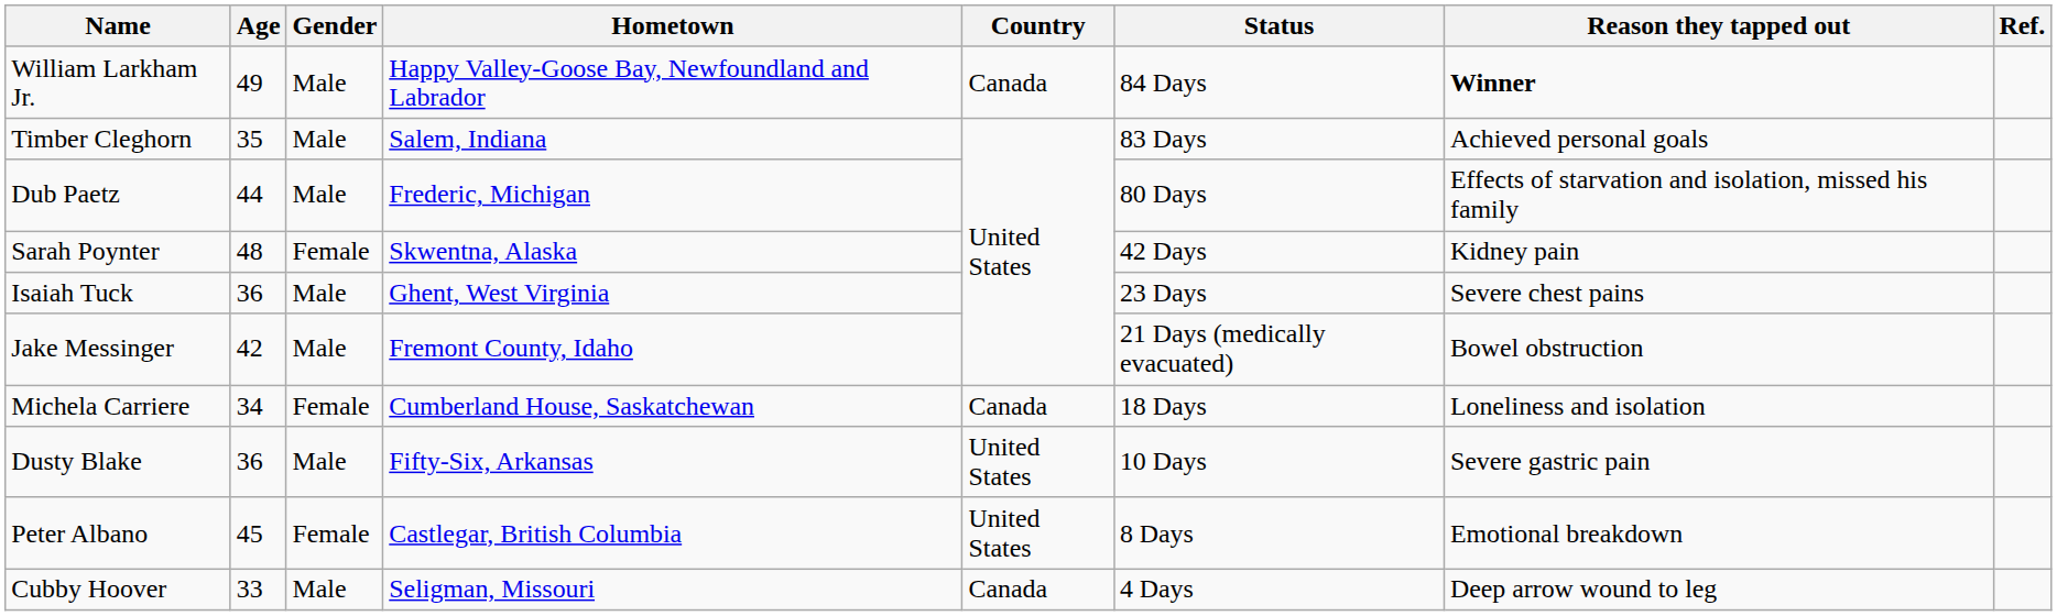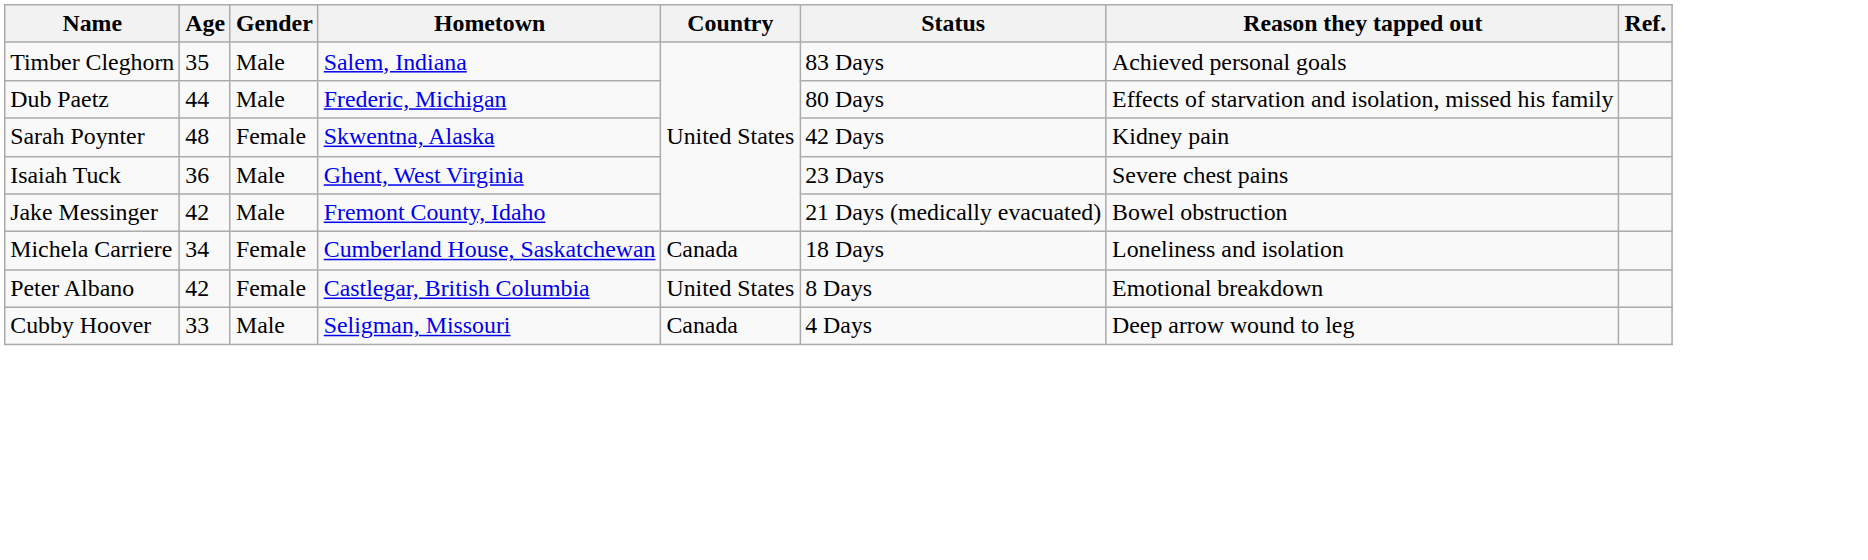- row: William Larkham Jr. | 49 | Male | Happy Valley-Goose Bay, Newfoundland and Labrador | Canada | 84 Days | Winner
- row: Dusty Blake | 36 | Male | Fifty-Six, Arkansas | United States | 10 Days | Severe gastric pain
Peter Albano | Age: 45 -> 42
